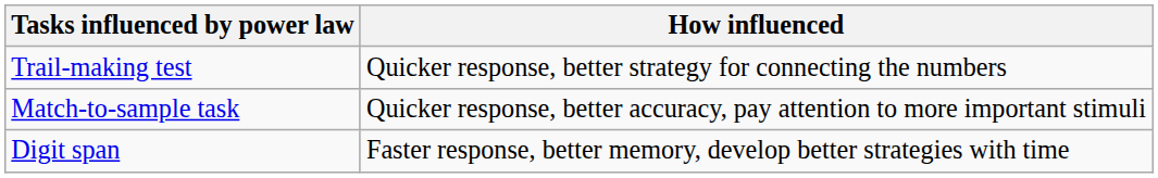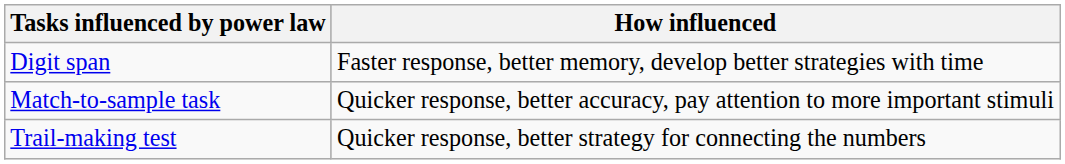rows swapped: Trail-making test <-> Digit span
